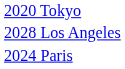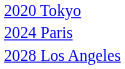rows swapped: 2024 Paris <-> 2028 Los Angeles
